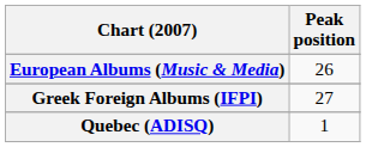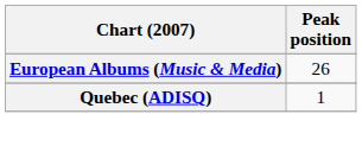- row: Greek Foreign Albums (IFPI) | 27
